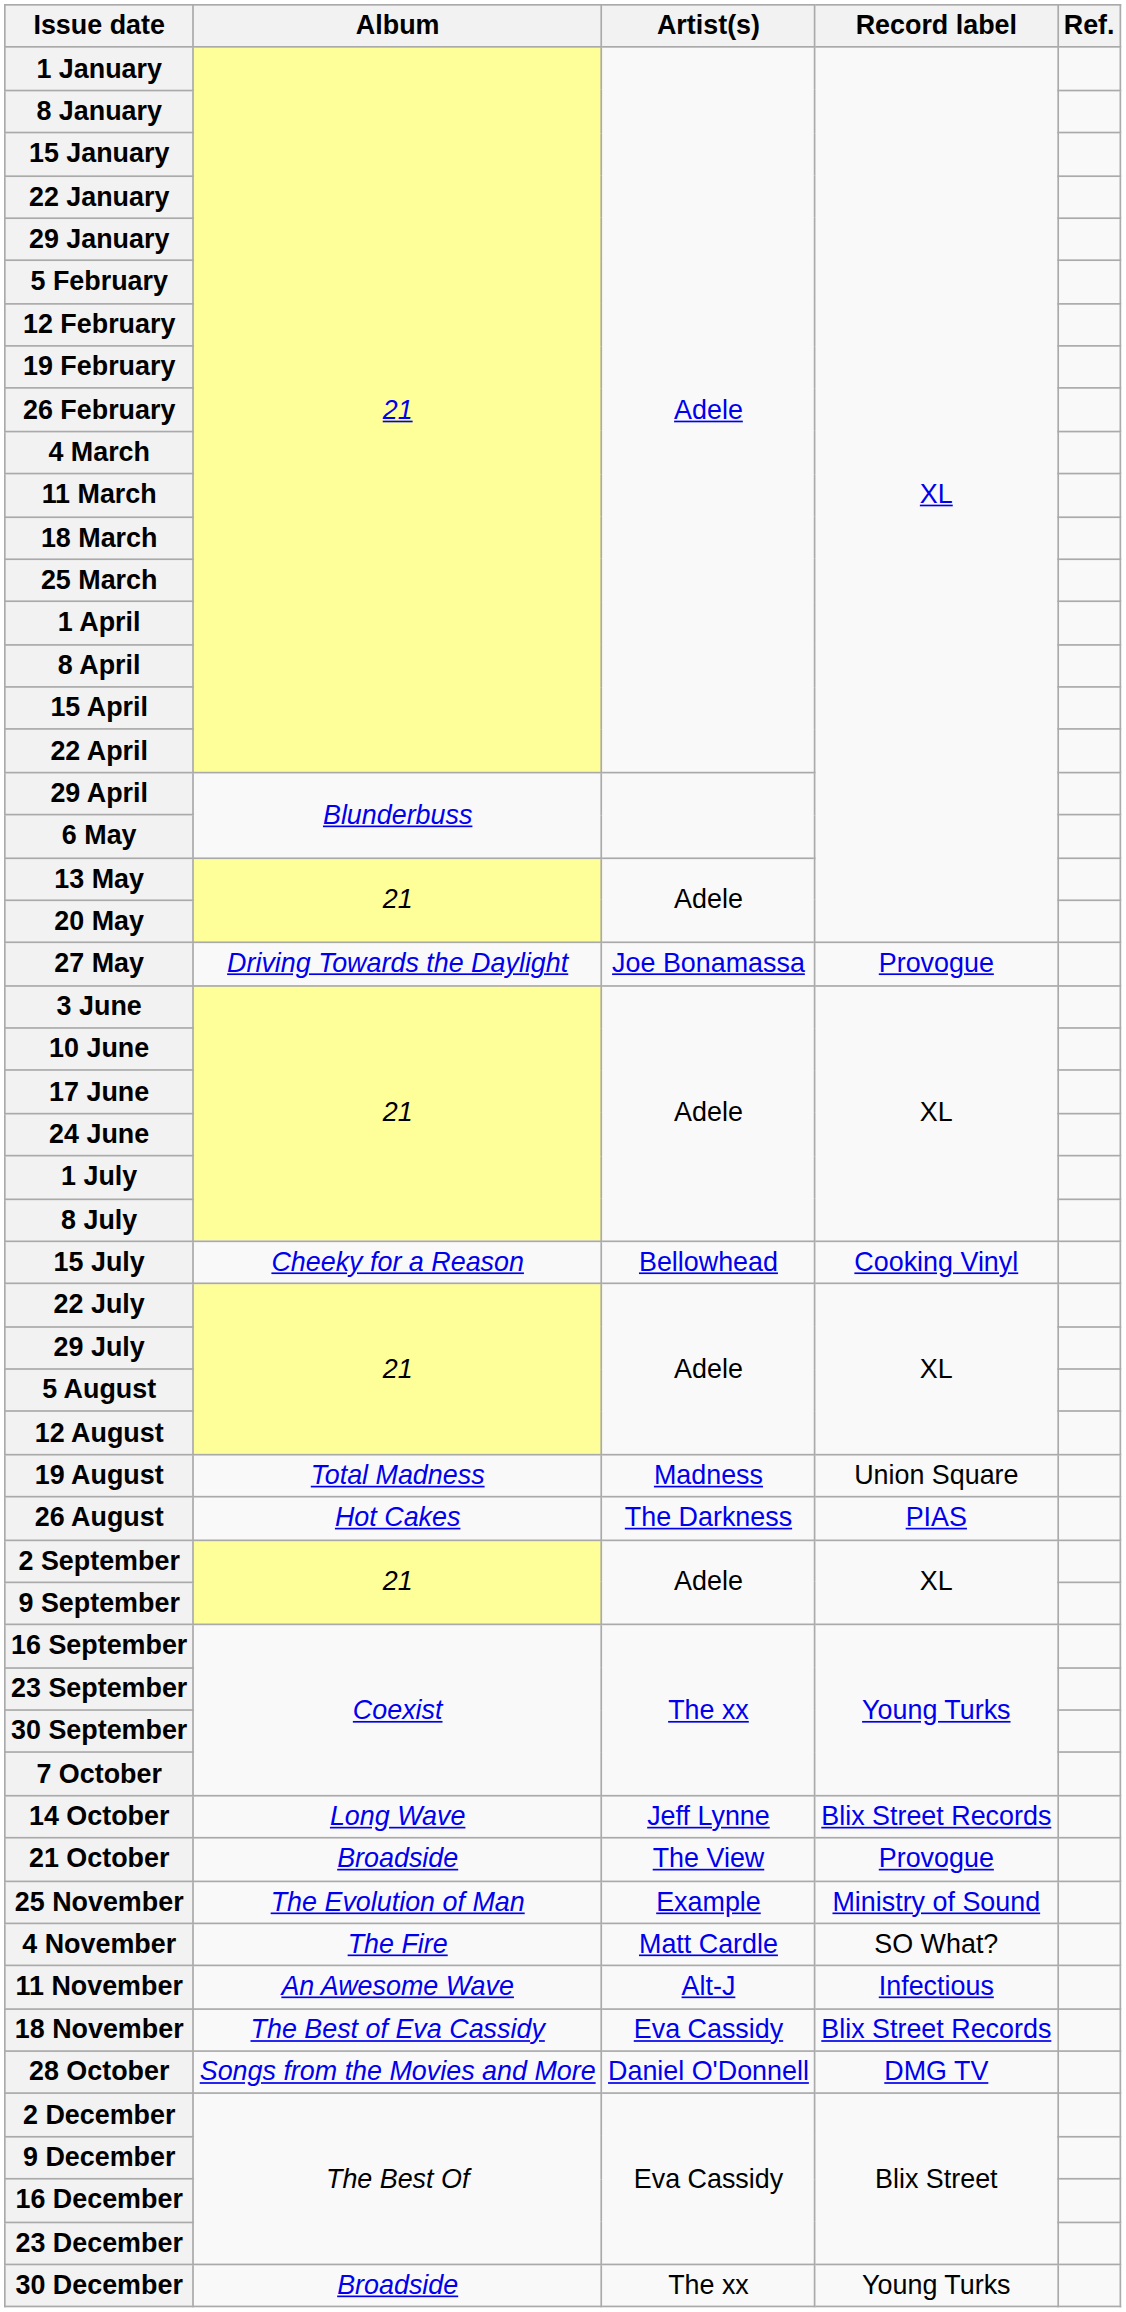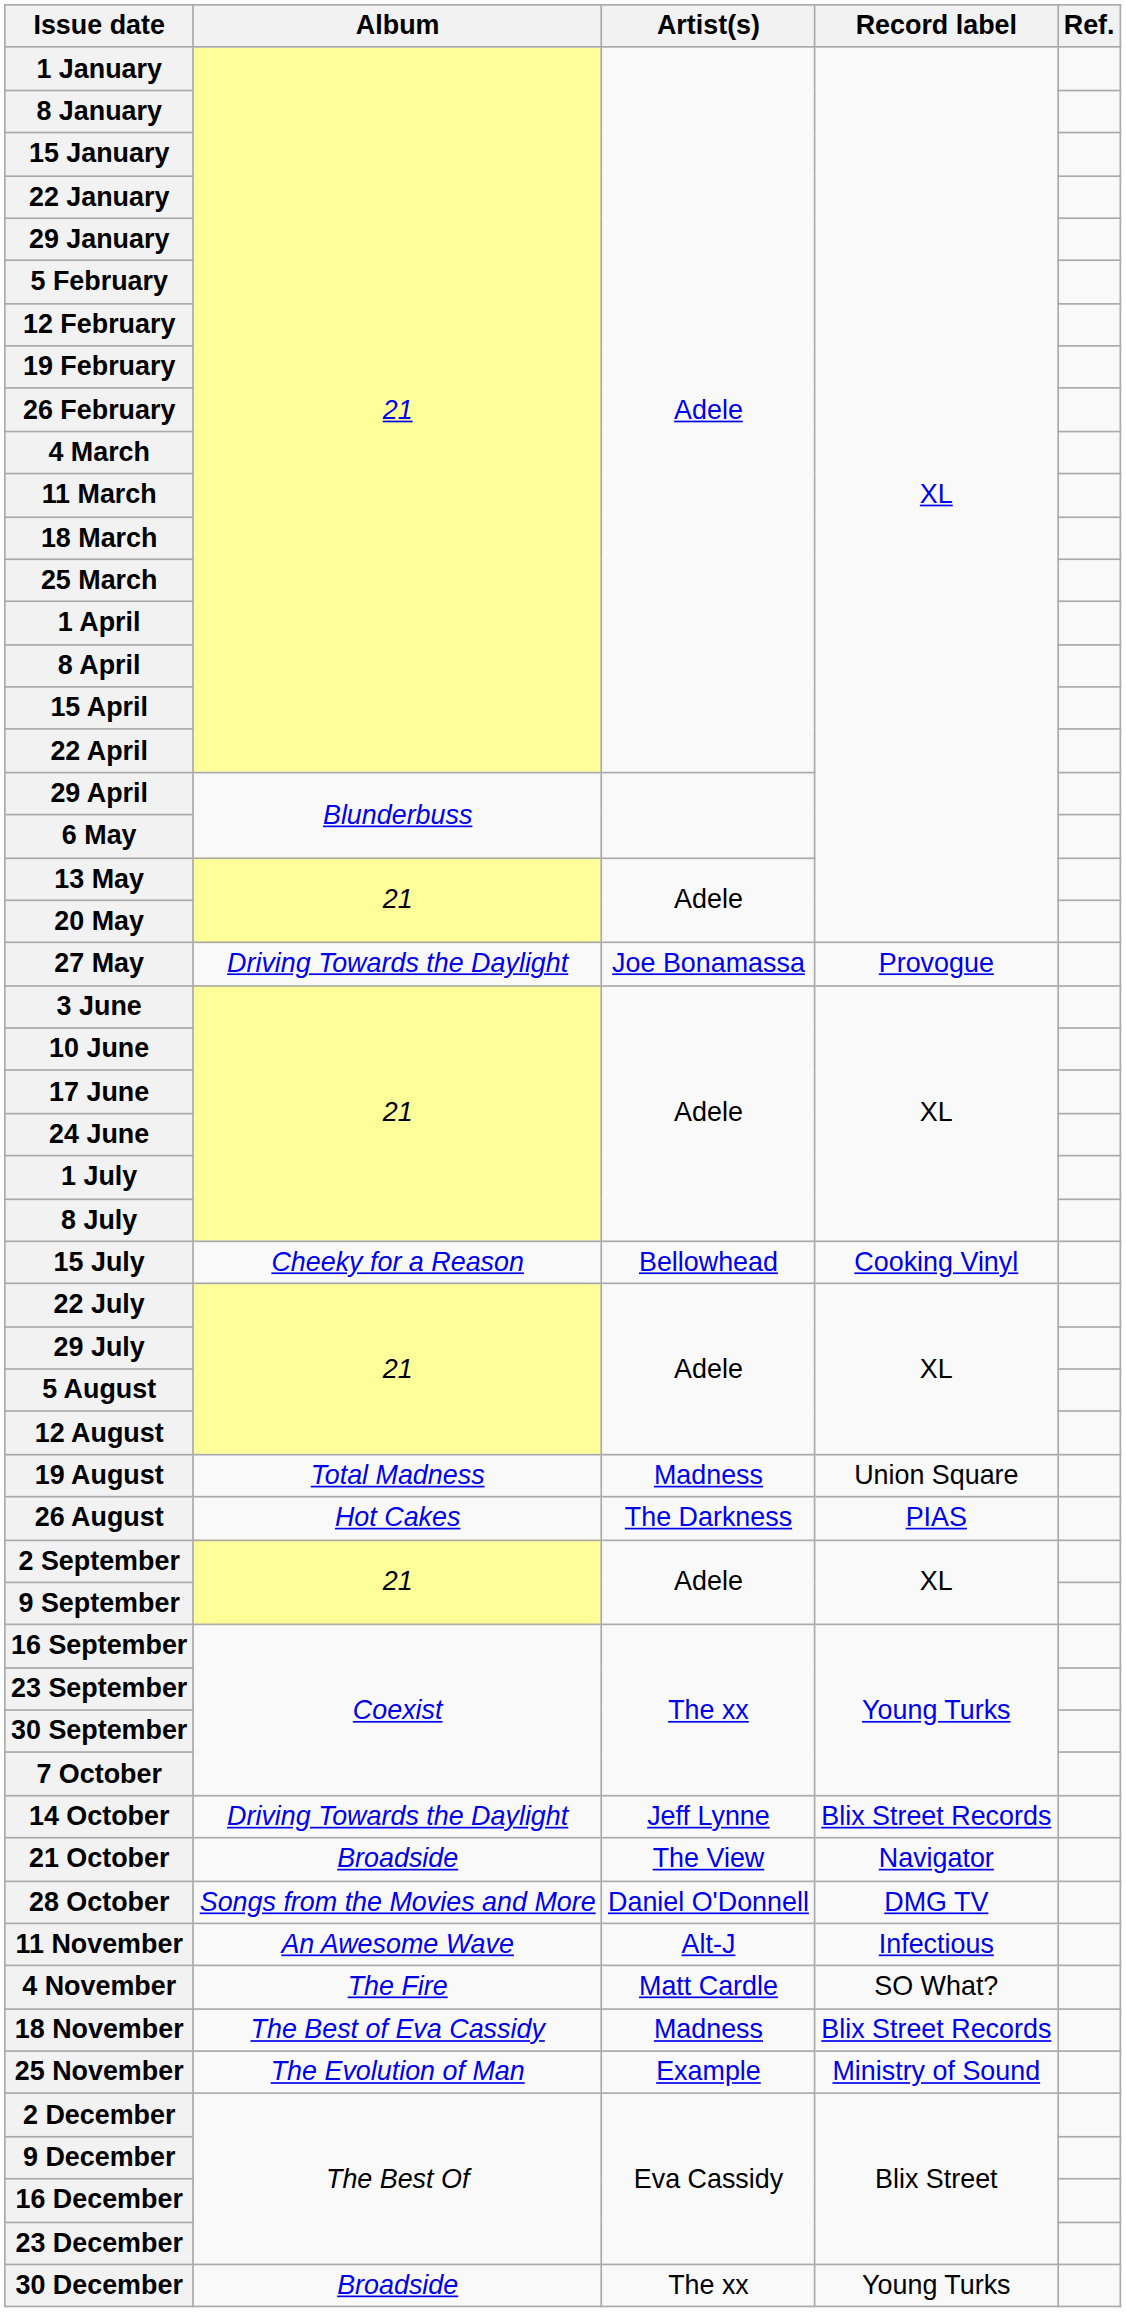14 October | Album: Long Wave -> Driving Towards the Daylight
21 October | Record label: Provogue -> Navigator
rows swapped: 28 October <-> 25 November
rows swapped: 4 November <-> 11 November
18 November | Artist(s): Eva Cassidy -> Madness
